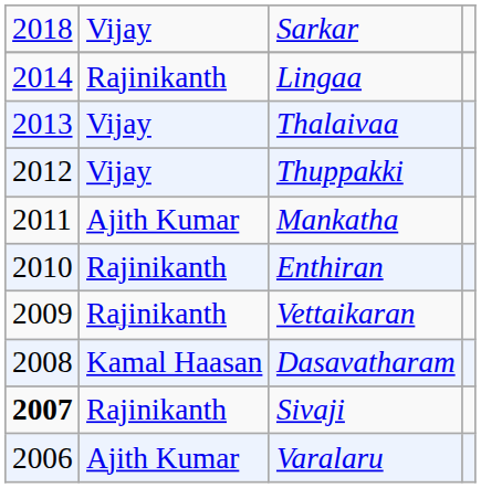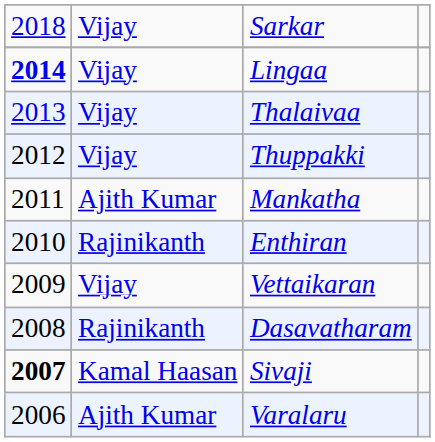Lingaa | column 1: normal -> bold
Lingaa | column 2: Rajinikanth -> Vijay
Vettaikaran | column 2: Rajinikanth -> Vijay
Dasavatharam | column 2: Kamal Haasan -> Rajinikanth
Sivaji | column 2: Rajinikanth -> Kamal Haasan
